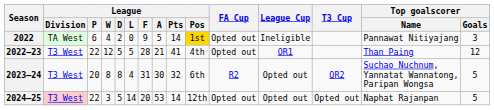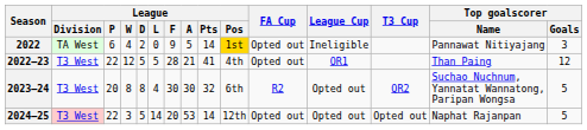2023–24 | League / F: 31 -> 30
